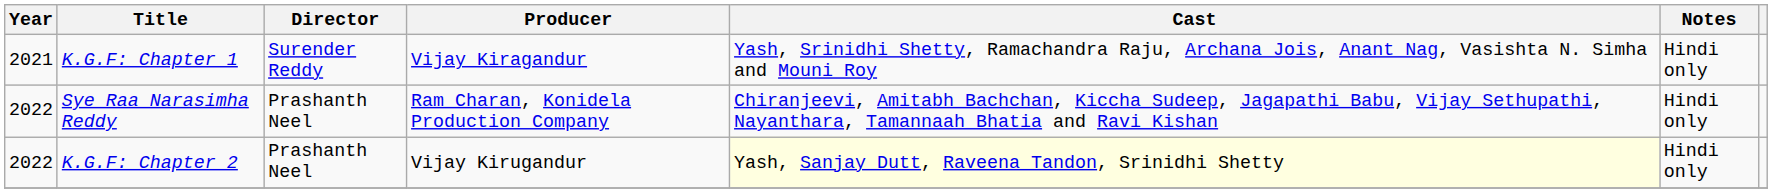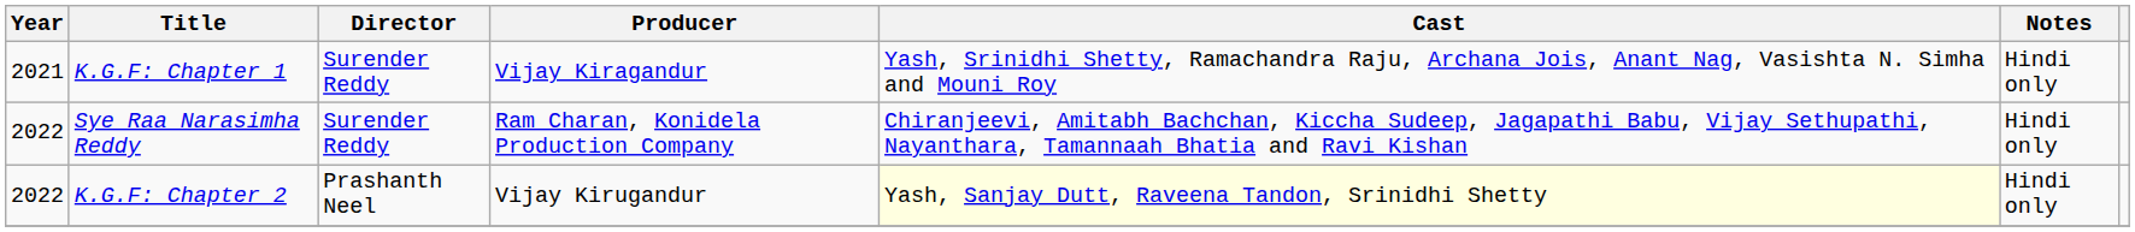Sye Raa Narasimha Reddy | Director: Prashanth Neel -> Surender Reddy
